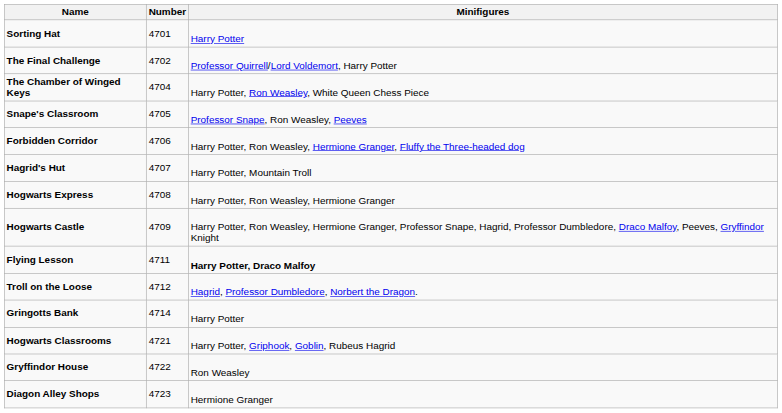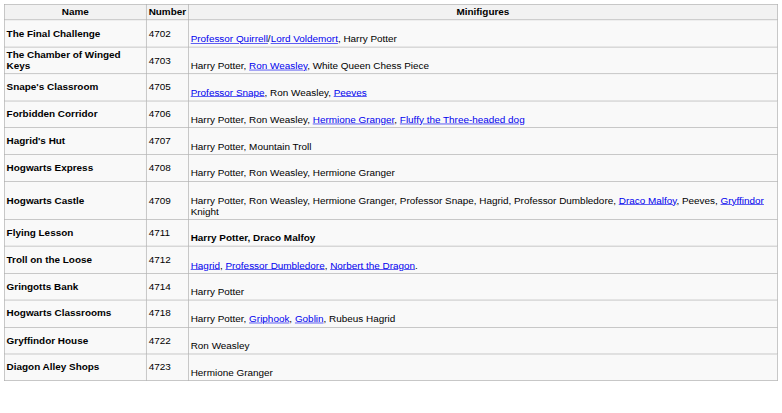- row: Sorting Hat | 4701 | Harry Potter
The Chamber of Winged Keys | Number: 4704 -> 4703
Hogwarts Classrooms | Number: 4721 -> 4718
